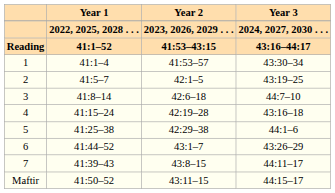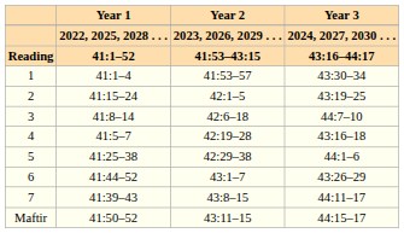2 | Year 1: 41:5–7 -> 41:15–24
4 | Year 1: 41:15–24 -> 41:5–7
